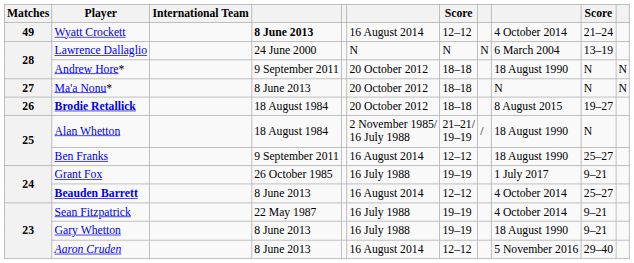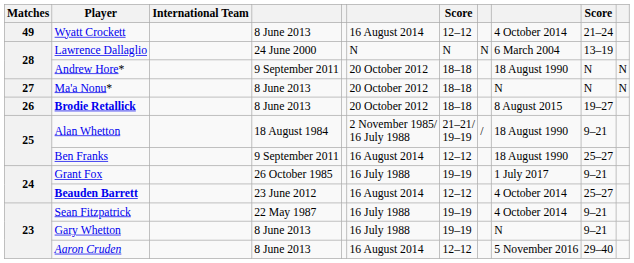Wyatt Crockett | column 4: bold -> normal
Brodie Retallick | column 4: 18 August 1984 -> 8 June 2013
Alan Whetton | column 10: N -> 9–21
Beauden Barrett | column 4: 8 June 2013 -> 23 June 2012
Gary Whetton | column 9: 18 August 1990 -> N
